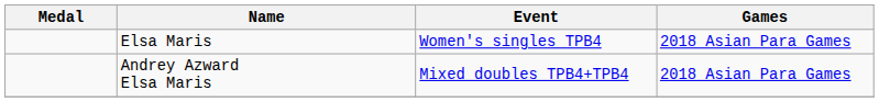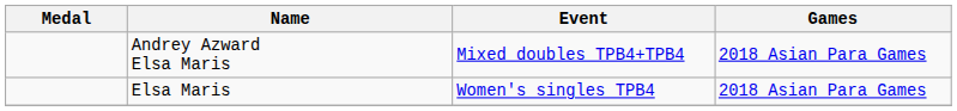rows swapped: Elsa Maris <-> Andrey Azward Elsa Maris
